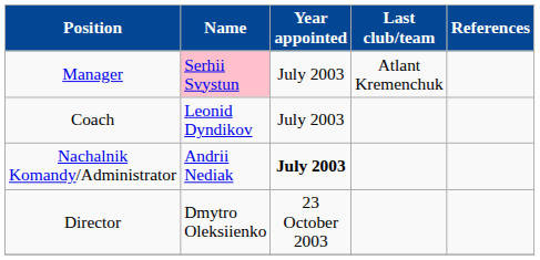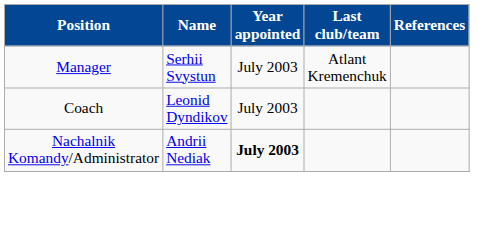Manager | Name: pink background -> no background
- row: Director | Dmytro Oleksiienko | 23 October 2003
